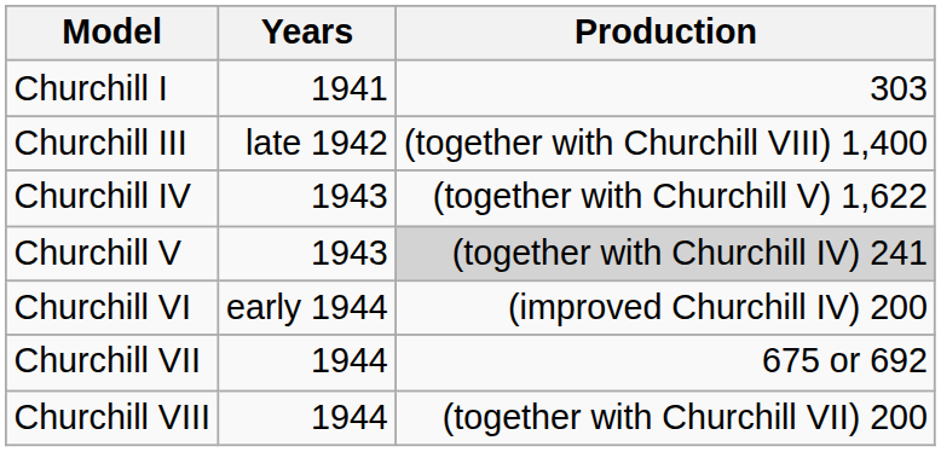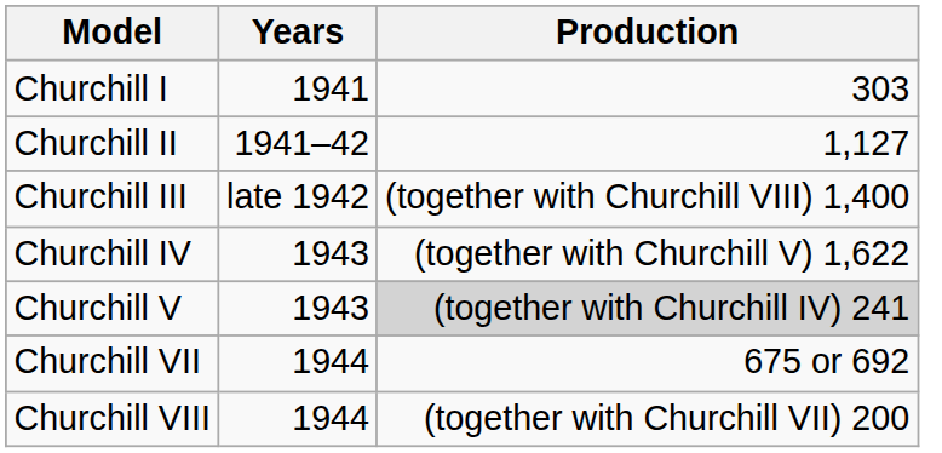+ row: Churchill II | 1941–42 | 1,127
- row: Churchill VI | early 1944 | (improved Churchill IV) 200
